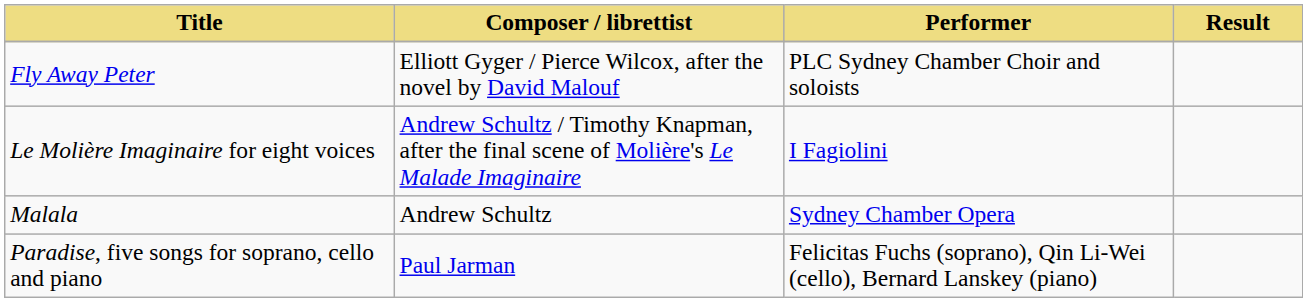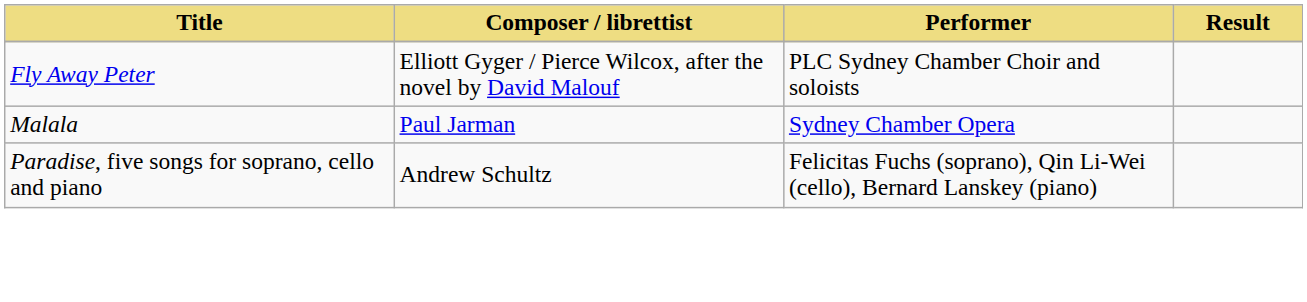- row: Le Molière Imaginaire for eight voices | Andrew Schultz / Timothy Knapman, after the final scene of Molière's Le Malade Imaginaire | I Fagiolini
Malala | Composer / librettist: Andrew Schultz -> Paul Jarman
Paradise, five songs for soprano, cello and piano | Composer / librettist: Paul Jarman -> Andrew Schultz
